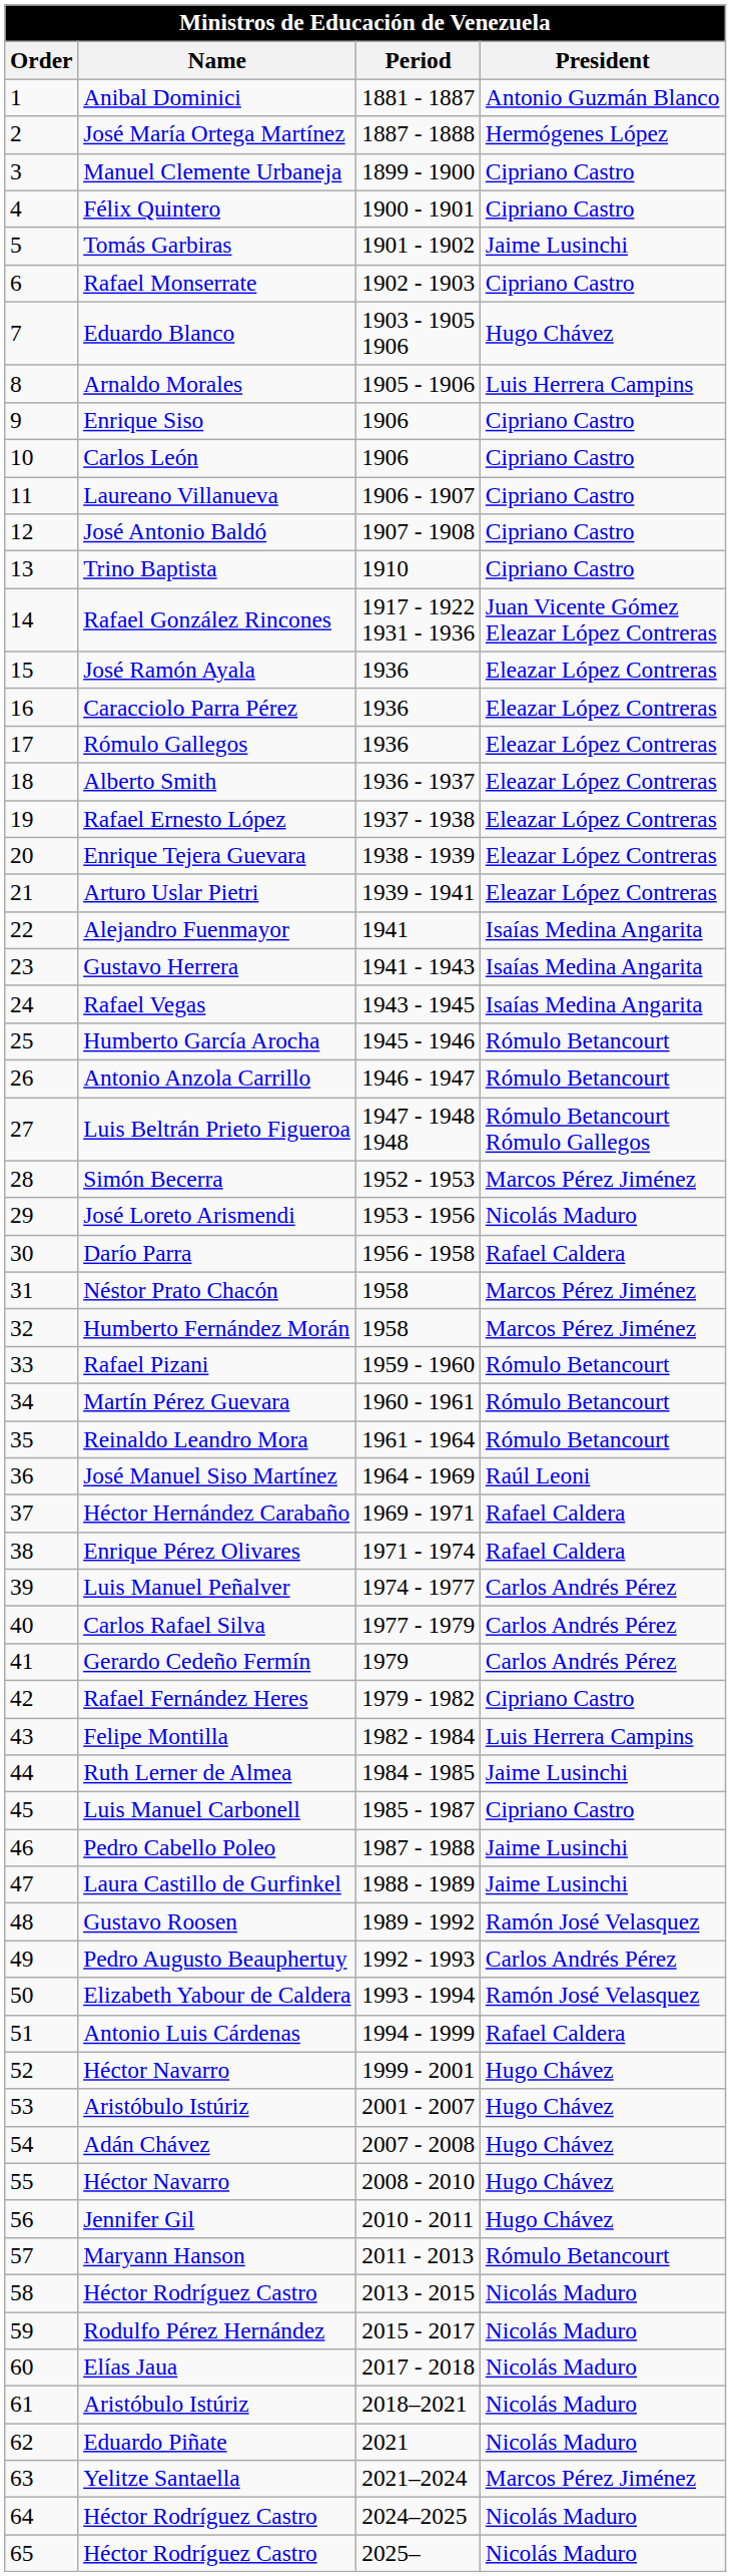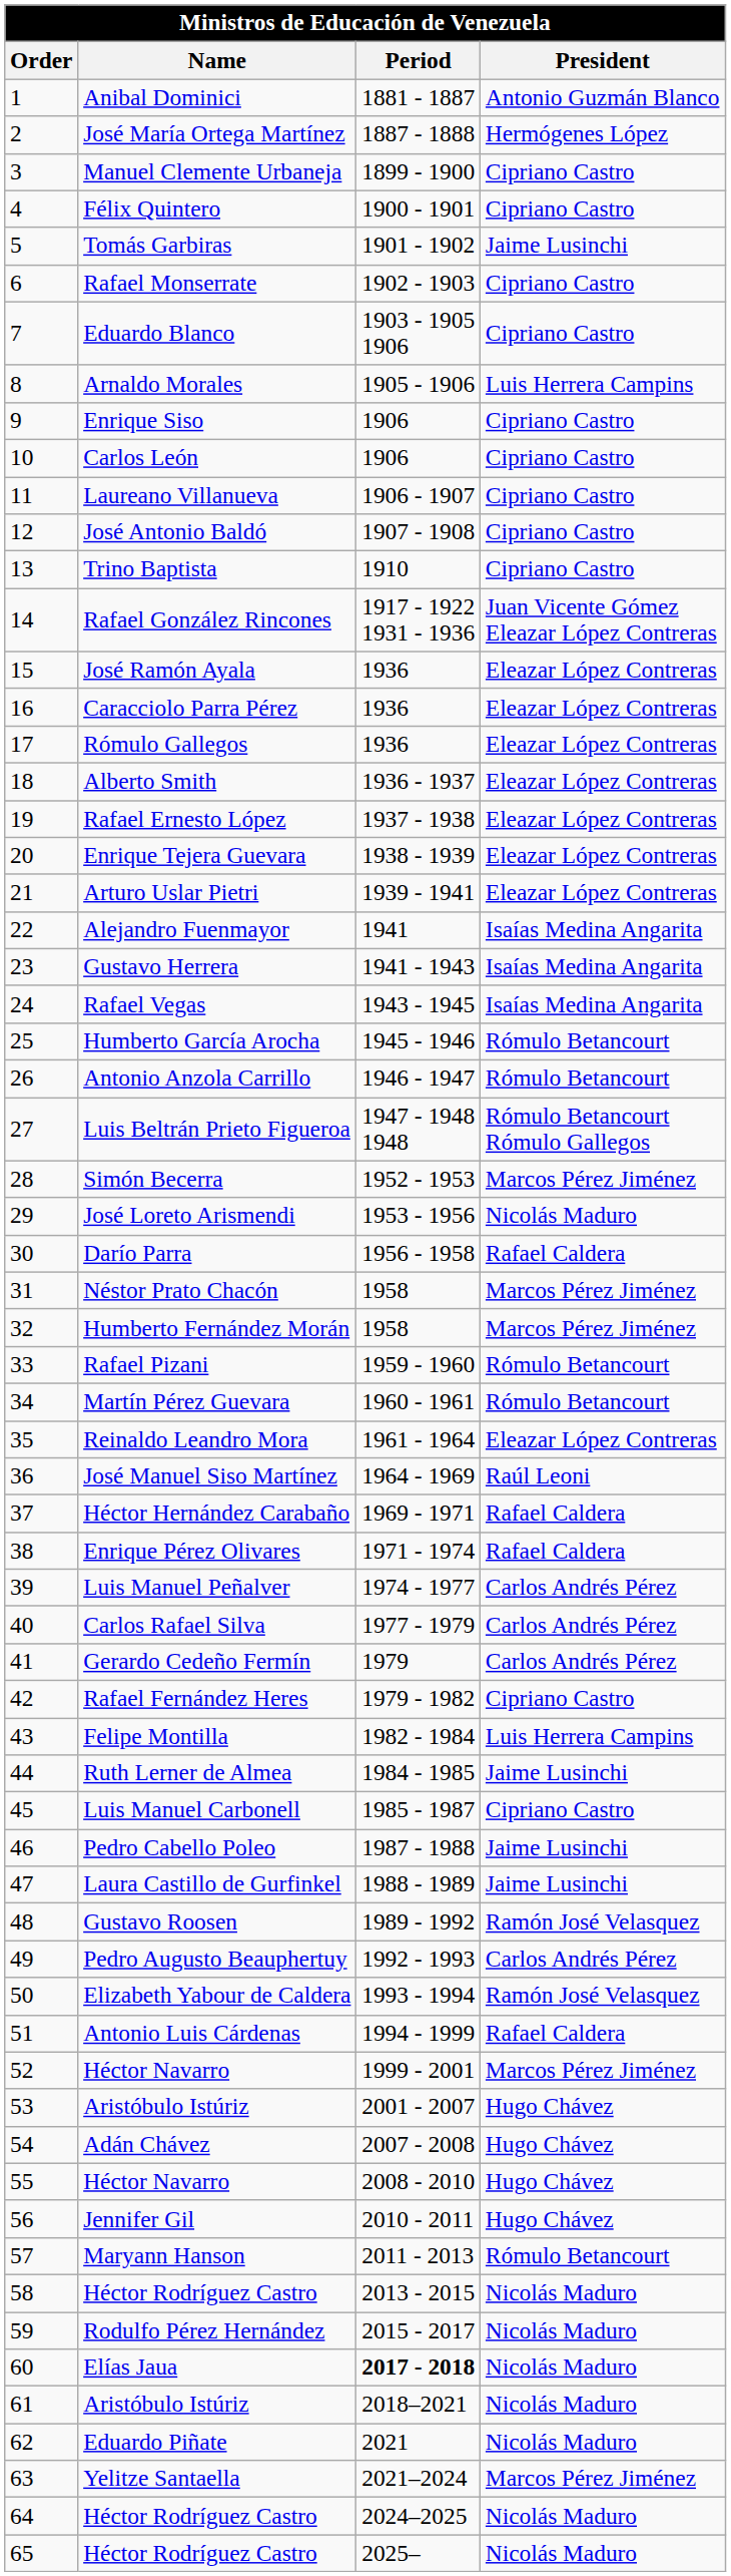Eduardo Blanco | President: Hugo Chávez -> Cipriano Castro
Reinaldo Leandro Mora | President: Rómulo Betancourt -> Eleazar López Contreras
52 / Héctor Navarro | President: Hugo Chávez -> Marcos Pérez Jiménez
Elías Jaua | Period: normal -> bold
